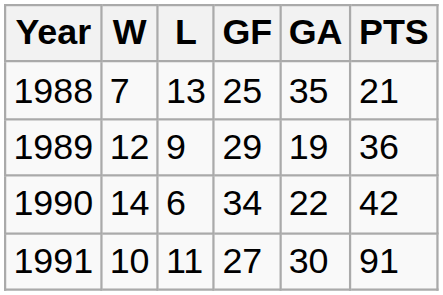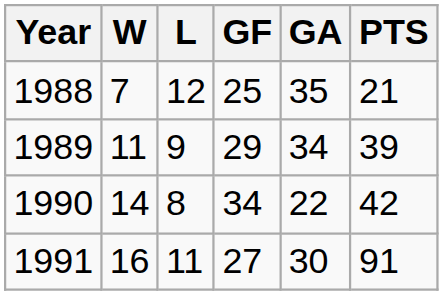1988 | L: 13 -> 12
1989 | W: 12 -> 11
1989 | GA: 19 -> 34
1989 | PTS: 36 -> 39
1990 | L: 6 -> 8
1991 | W: 10 -> 16
